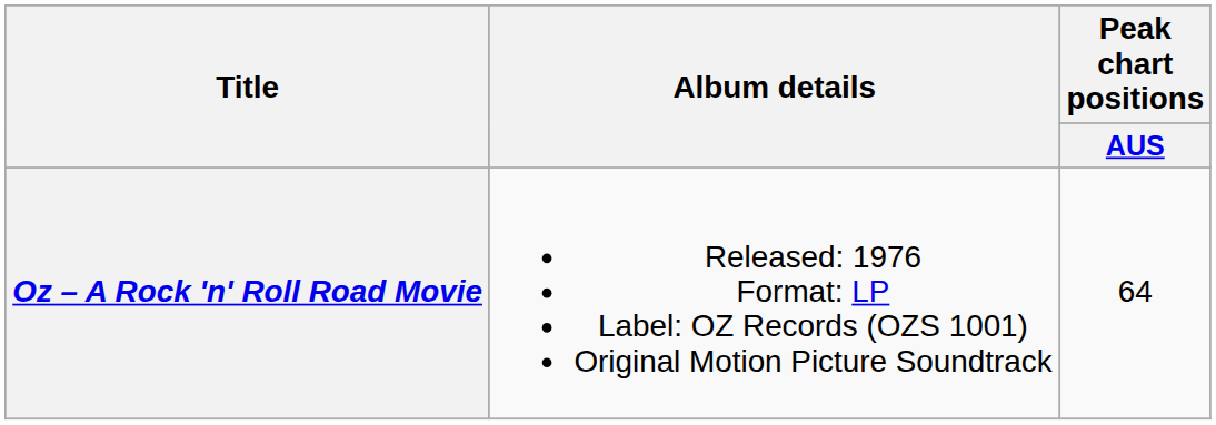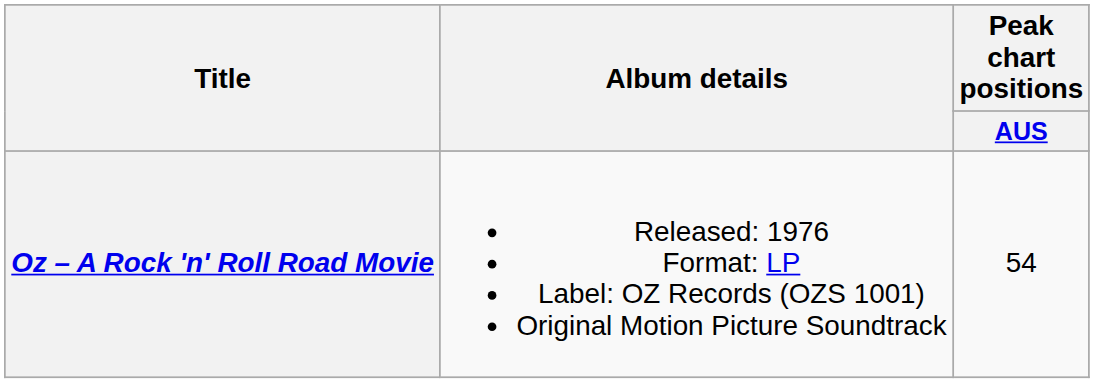Oz – A Rock 'n' Roll Road Movie | Peak chart positions / AUS: 64 -> 54
